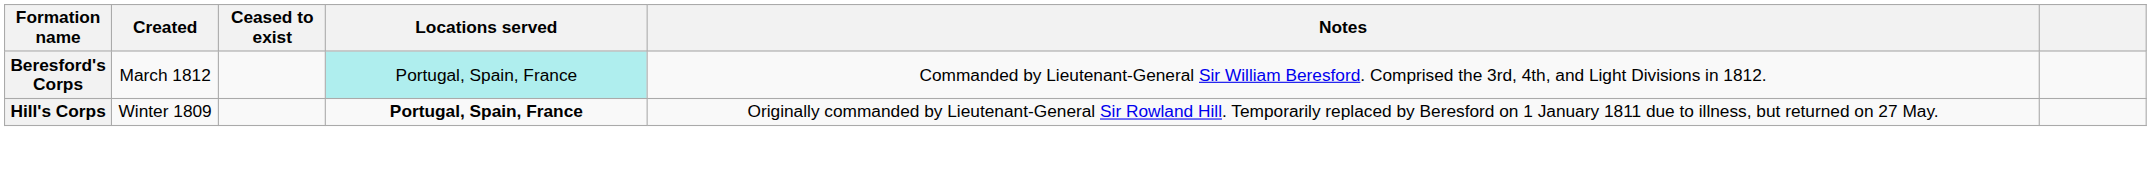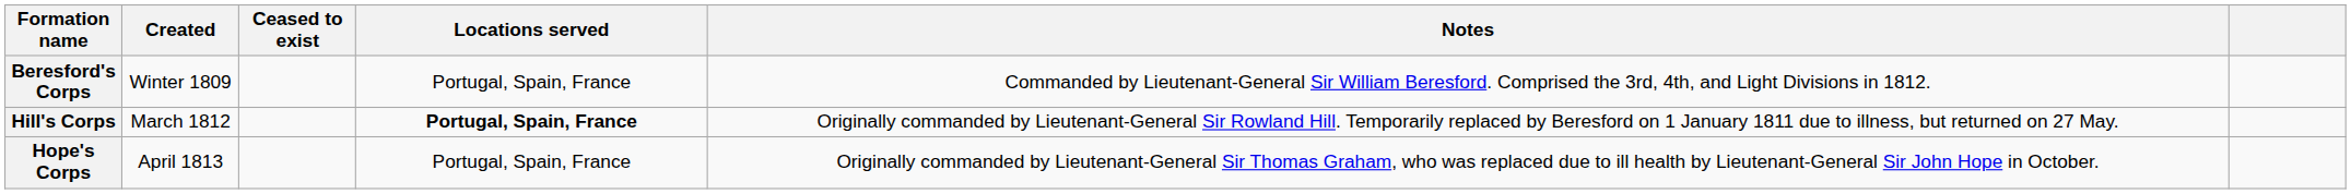Beresford's Corps | Created: March 1812 -> Winter 1809
Beresford's Corps | Locations served: paleturquoise background -> no background
Hill's Corps | Created: Winter 1809 -> March 1812
+ row: Hope's Corps | April 1813 | Portugal, Spain, France | Originally commanded by Lieutenant-General Sir Thomas Graham, who was replaced due to ill health by Lieutenant-General Sir John Hope in October.
